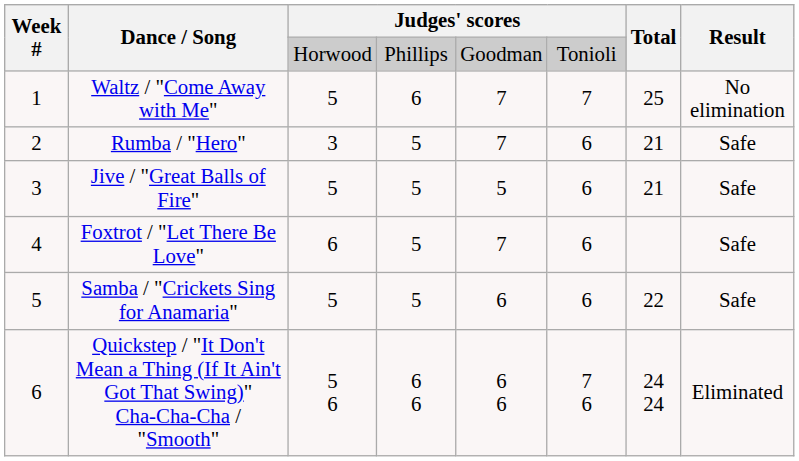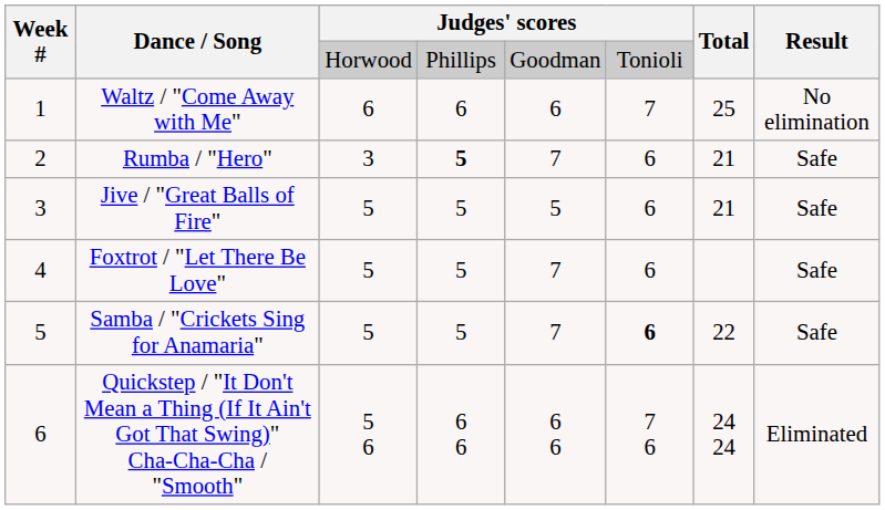Waltz / "Come Away with Me" | column 3: 5 -> 6
Waltz / "Come Away with Me" | column 5: 7 -> 6
Rumba / "Hero" | column 4: normal -> bold
Foxtrot / "Let There Be Love" | column 3: 6 -> 5
Samba / "Crickets Sing for Anamaria" | column 5: 6 -> 7
Samba / "Crickets Sing for Anamaria" | column 6: normal -> bold
